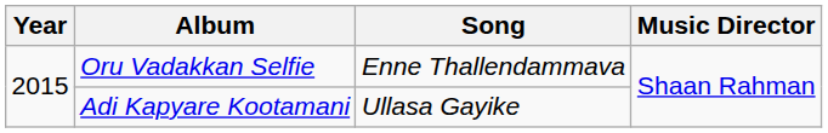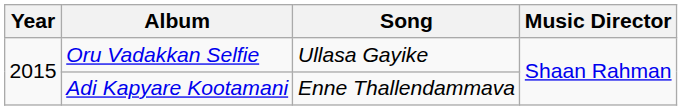Oru Vadakkan Selfie | Song: Enne Thallendammava -> Ullasa Gayike
Adi Kapyare Kootamani | Song: Ullasa Gayike -> Enne Thallendammava
